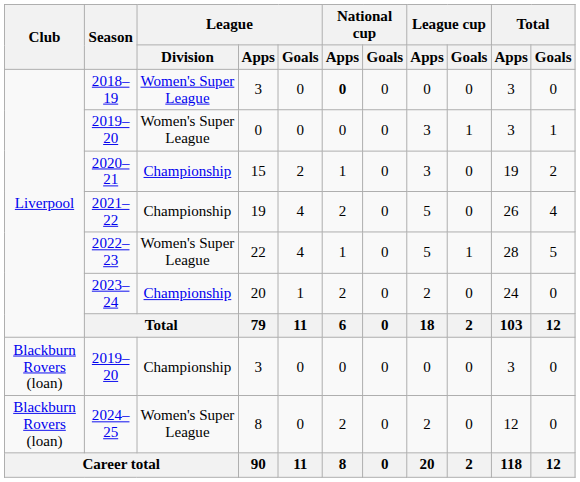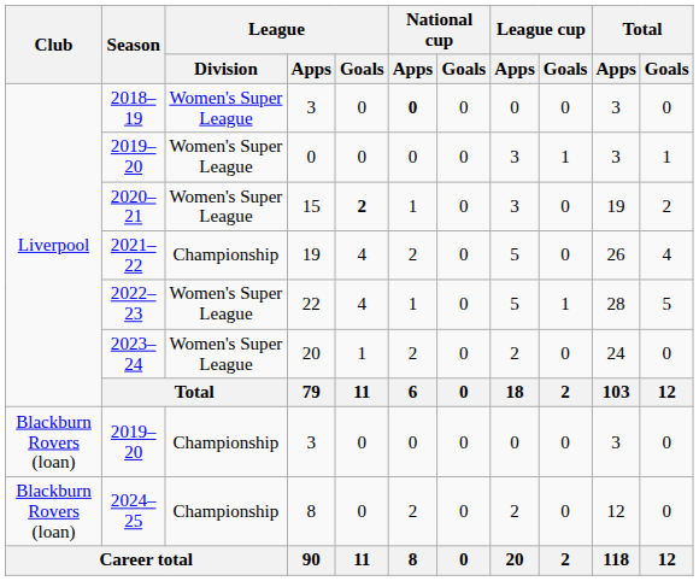2020–21 | League / Division: Championship -> Women's Super League
2020–21 | League / Goals: normal -> bold
2023–24 | League / Division: Championship -> Women's Super League
2024–25 | League / Division: Women's Super League -> Championship
